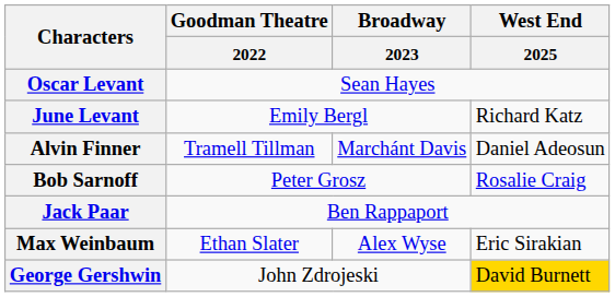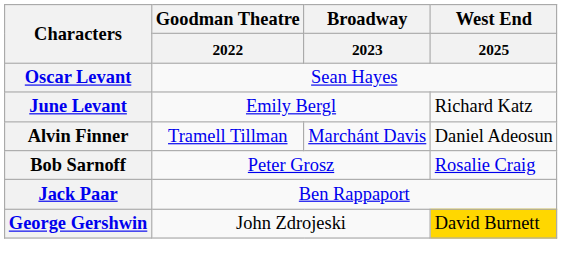- row: Max Weinbaum | Ethan Slater | Alex Wyse | Eric Sirakian
